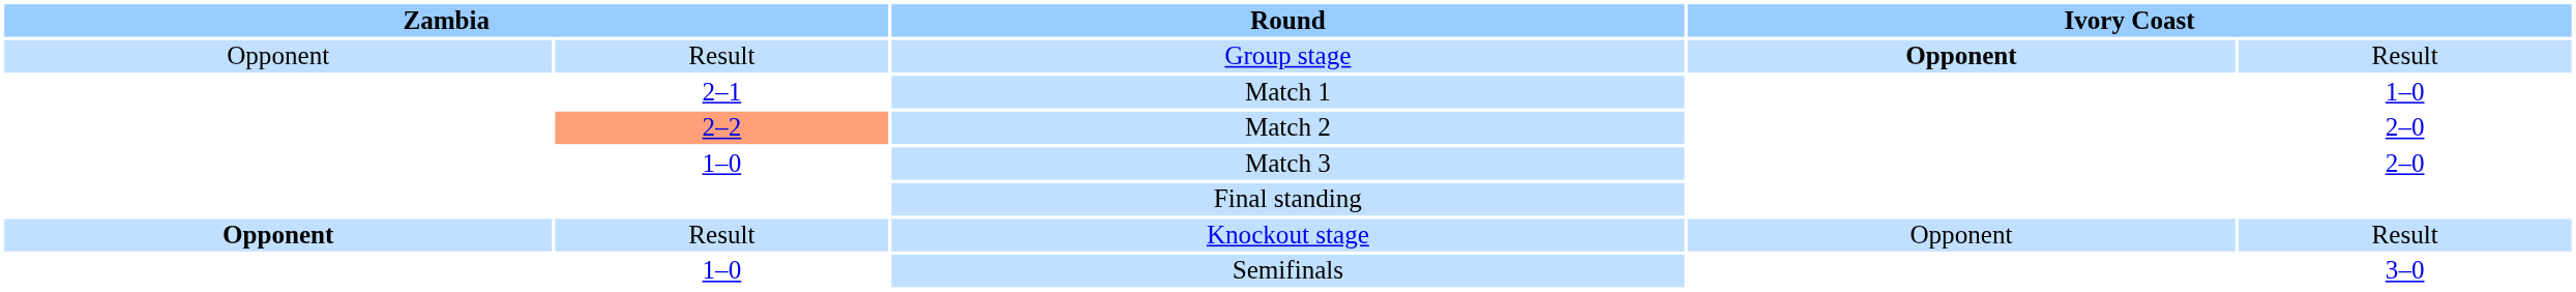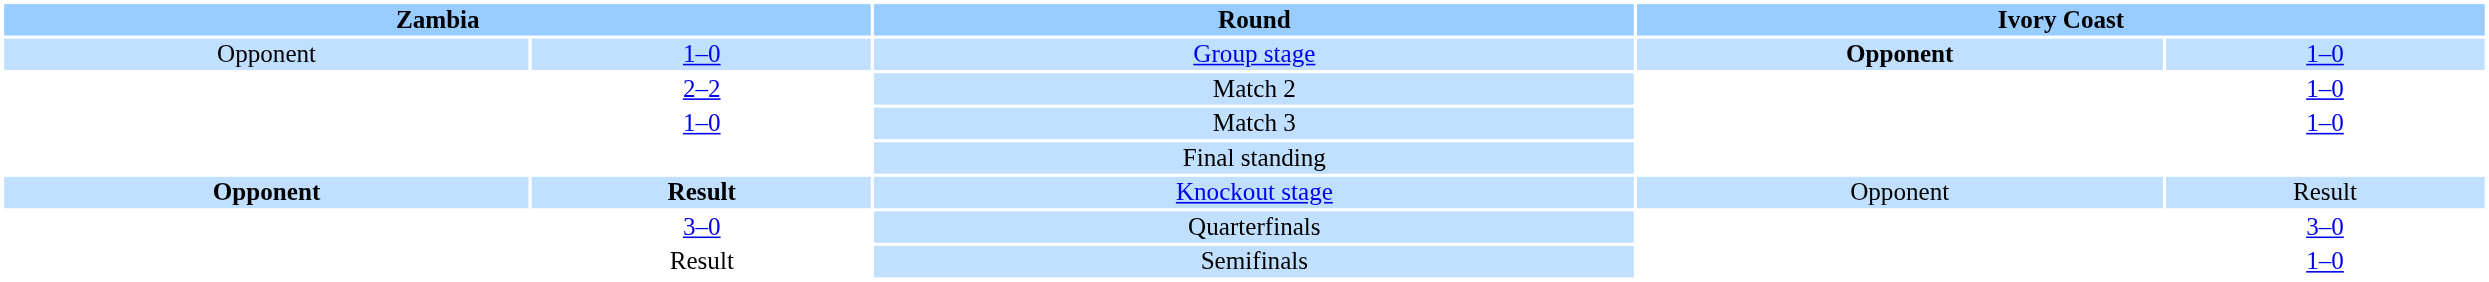Group stage | column 2: Result -> 1–0
Group stage | column 5: Result -> 1–0
- row: 2–1 | Match 1 | 1–0
Match 2 | column 2: lightsalmon background -> no background
Match 2 | column 5: 2–0 -> 1–0
Match 3 | column 5: 2–0 -> 1–0
Knockout stage | column 2: normal -> bold
+ row: 3–0 | Quarterfinals | 3–0
Semifinals | column 2: 1–0 -> Result
Semifinals | column 5: 3–0 -> 1–0
